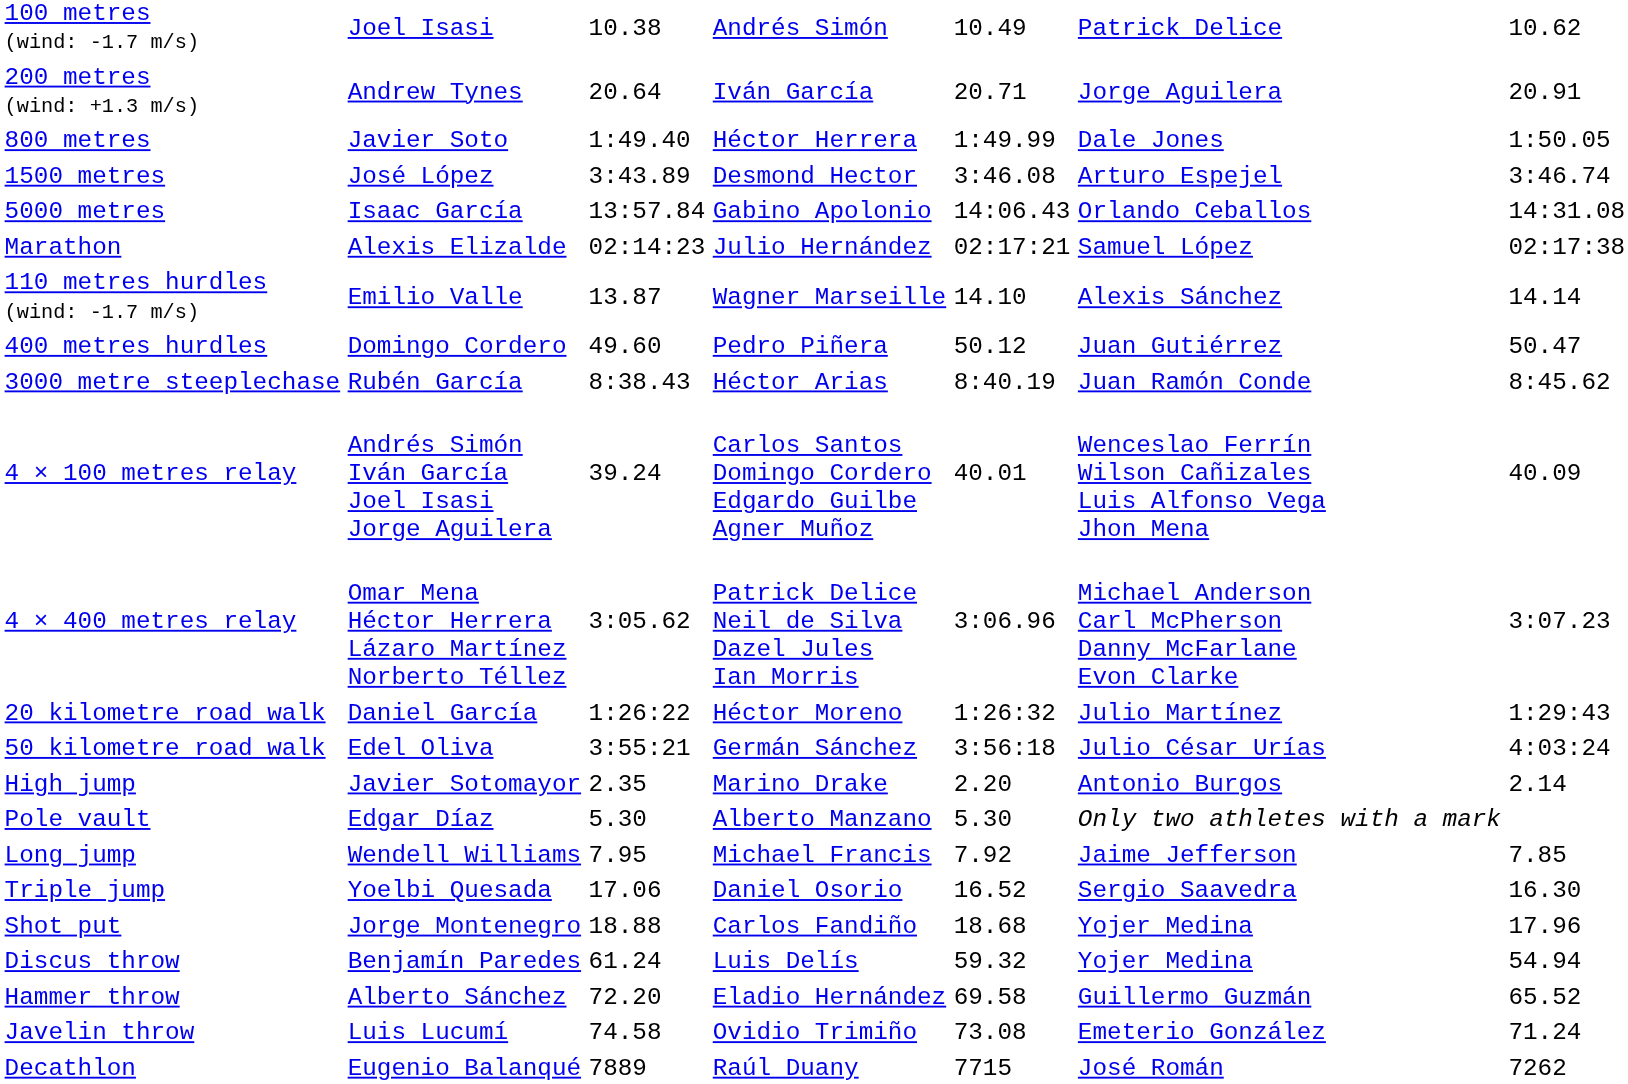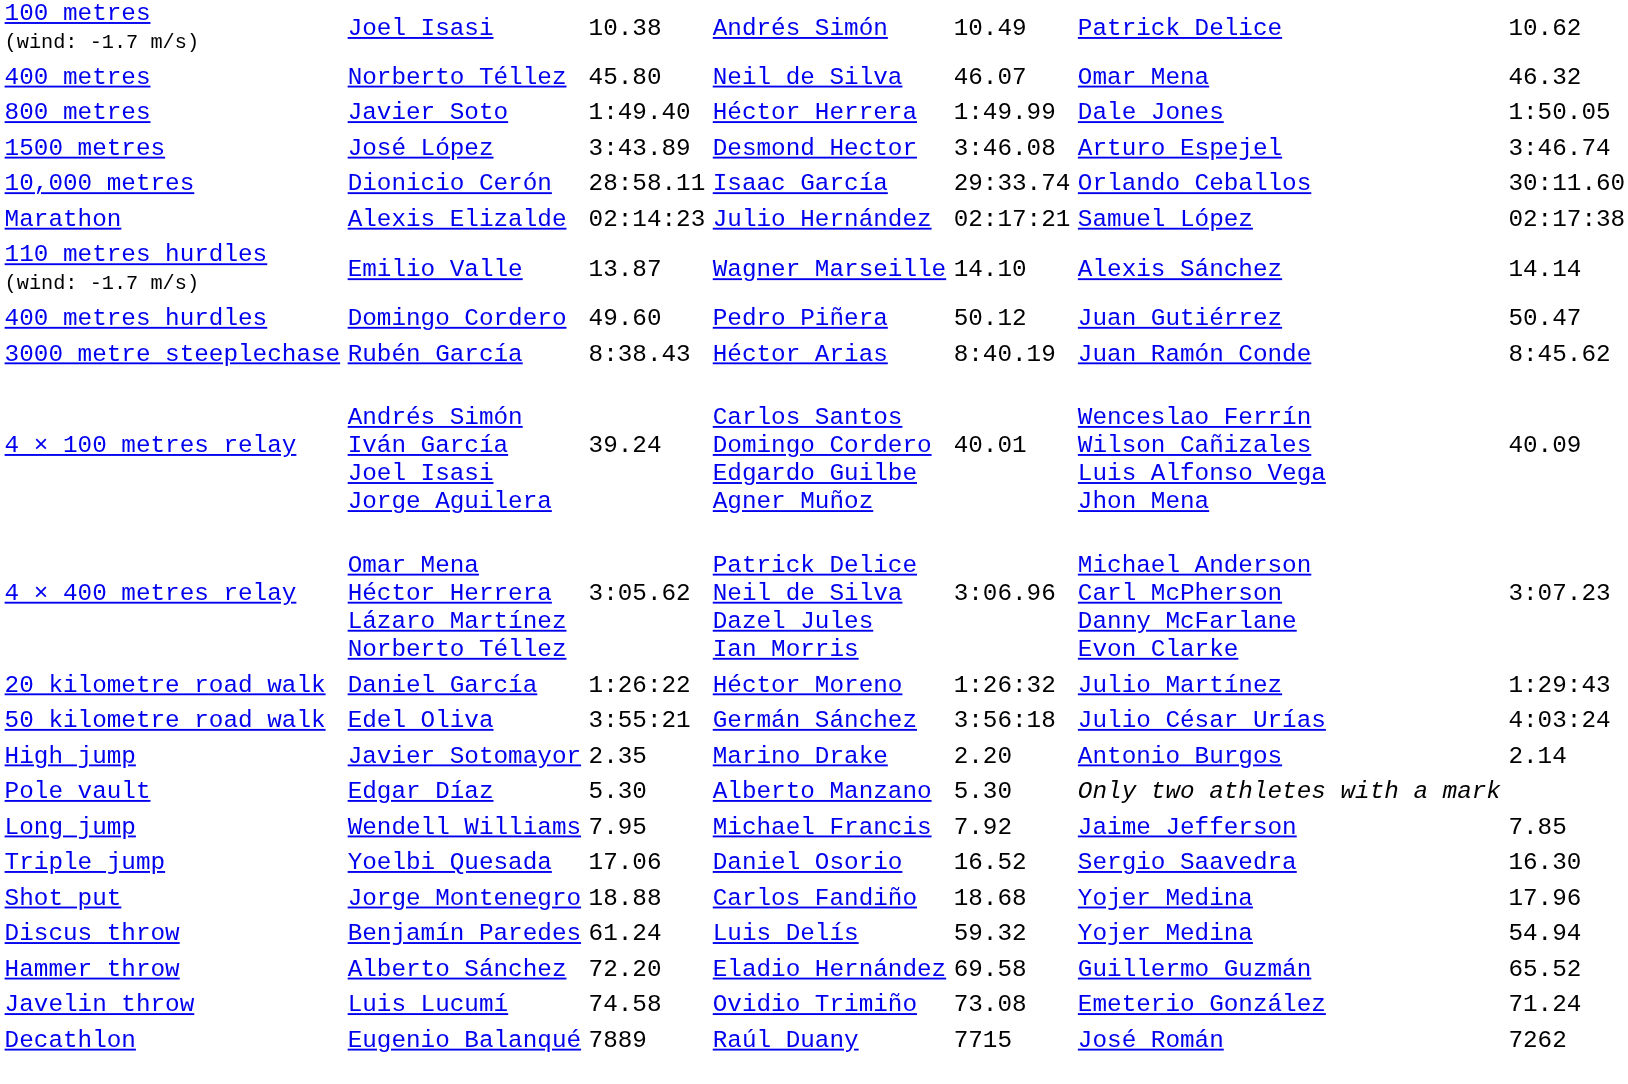- row: 200 metres (wind: +1.3 m/s) | Andrew Tynes | 20.64 | Iván García | 20.71 | Jorge Aguilera | 20.91
+ row: 400 metres | Norberto Téllez | 45.80 | Neil de Silva | 46.07 | Omar Mena | 46.32
- row: 5000 metres | Isaac García | 13:57.84 | Gabino Apolonio | 14:06.43 | Orlando Ceballos | 14:31.08
+ row: 10,000 metres | Dionicio Cerón | 28:58.11 | Isaac García | 29:33.74 | Orlando Ceballos | 30:11.60
